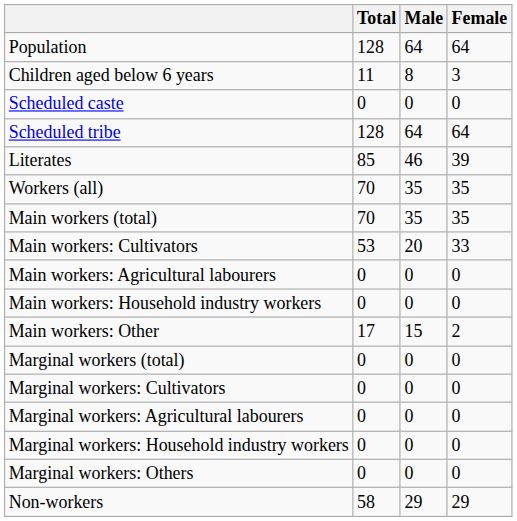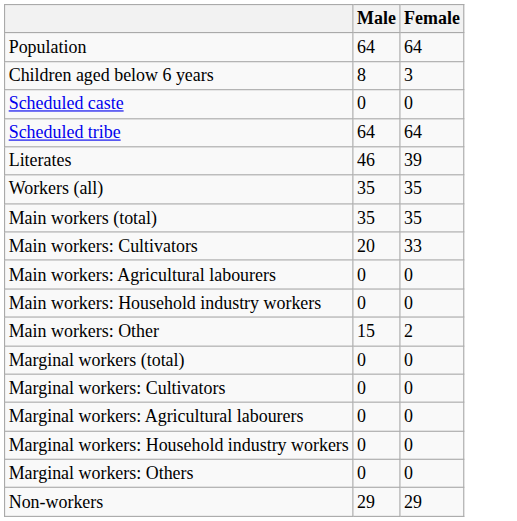- column: Total | 128 | 11 | 0 | 128 | 85 | 70 | 70 | 53 | 0 | 0 | 17 | 0 | 0 | 0 | 0 | 0 | 58
